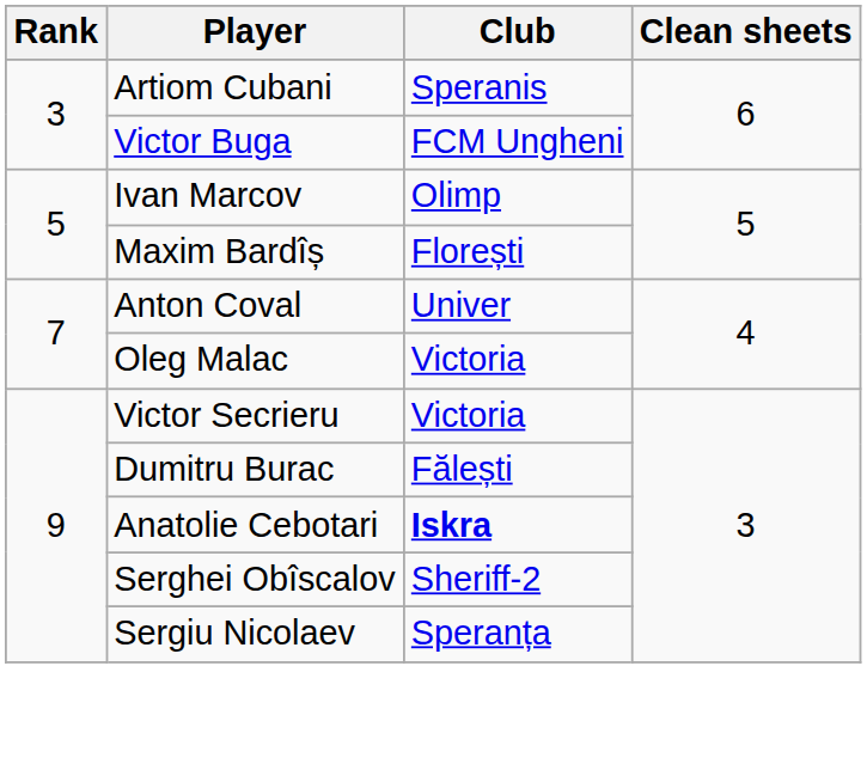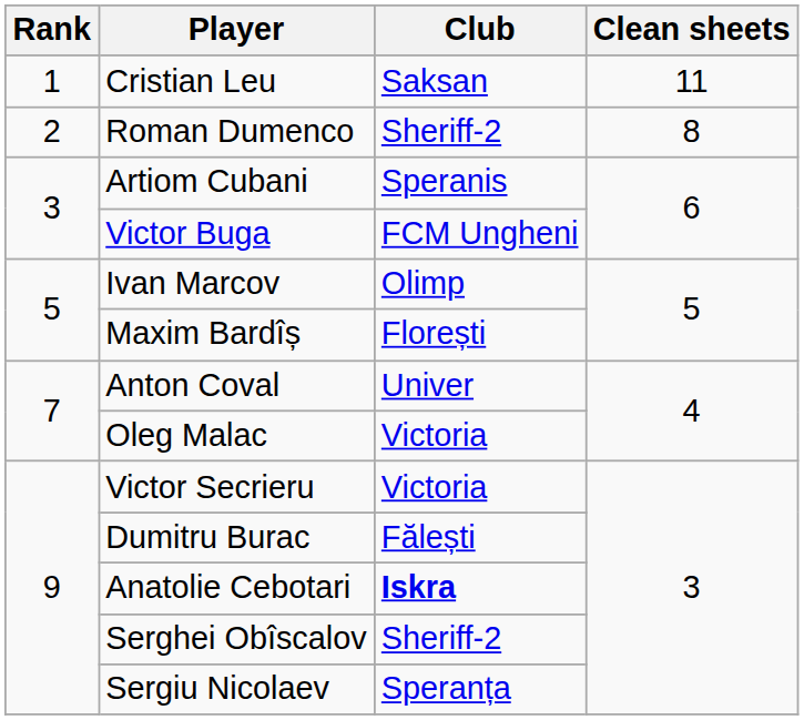+ row: 1 | Cristian Leu | Saksan | 11
+ row: 2 | Roman Dumenco | Sheriff-2 | 8
